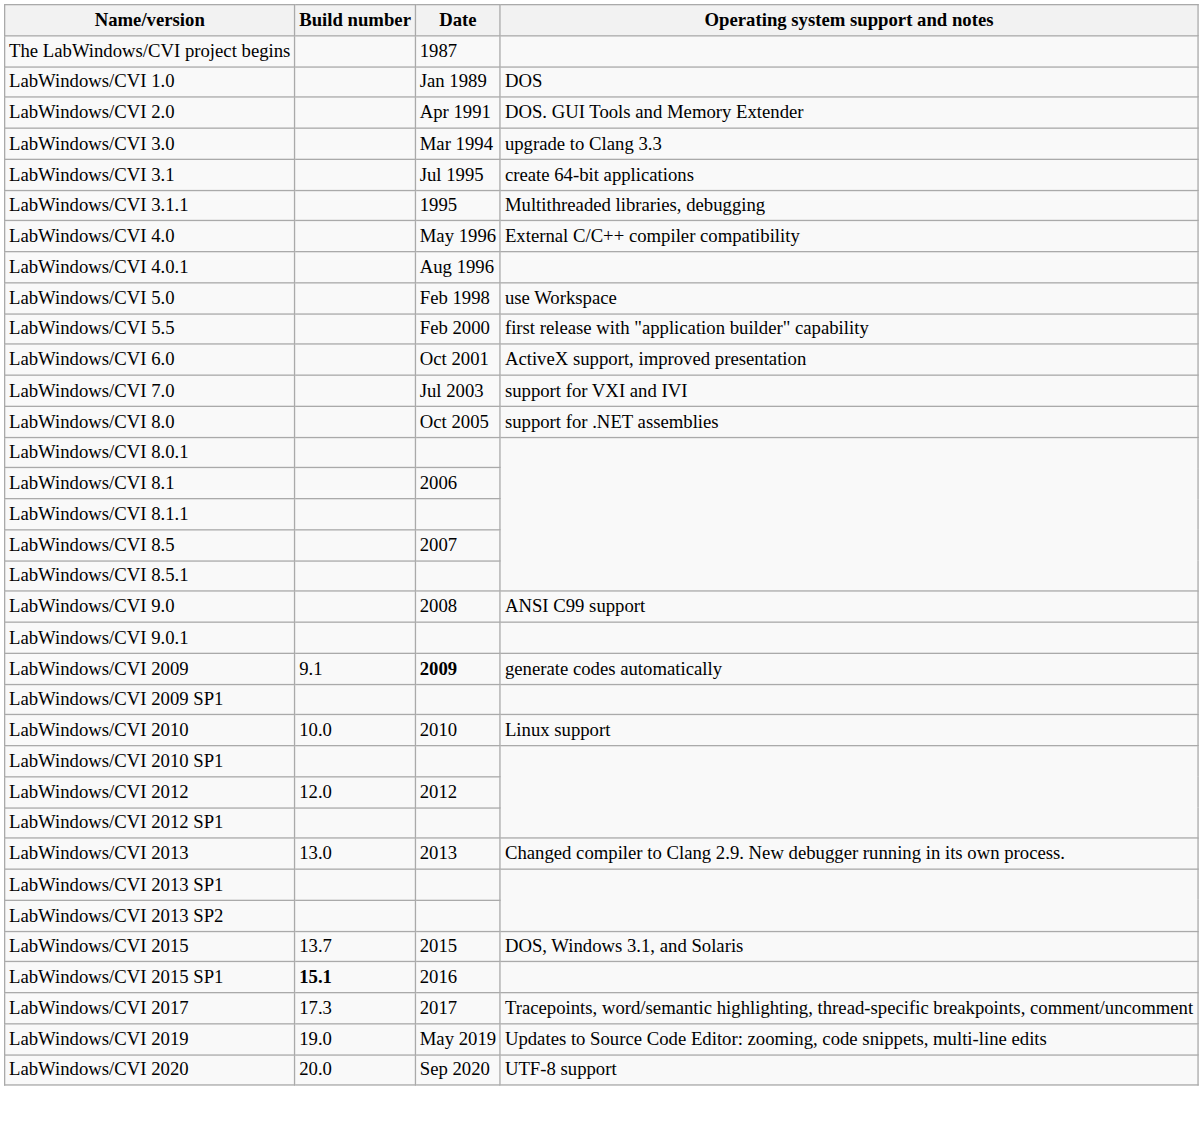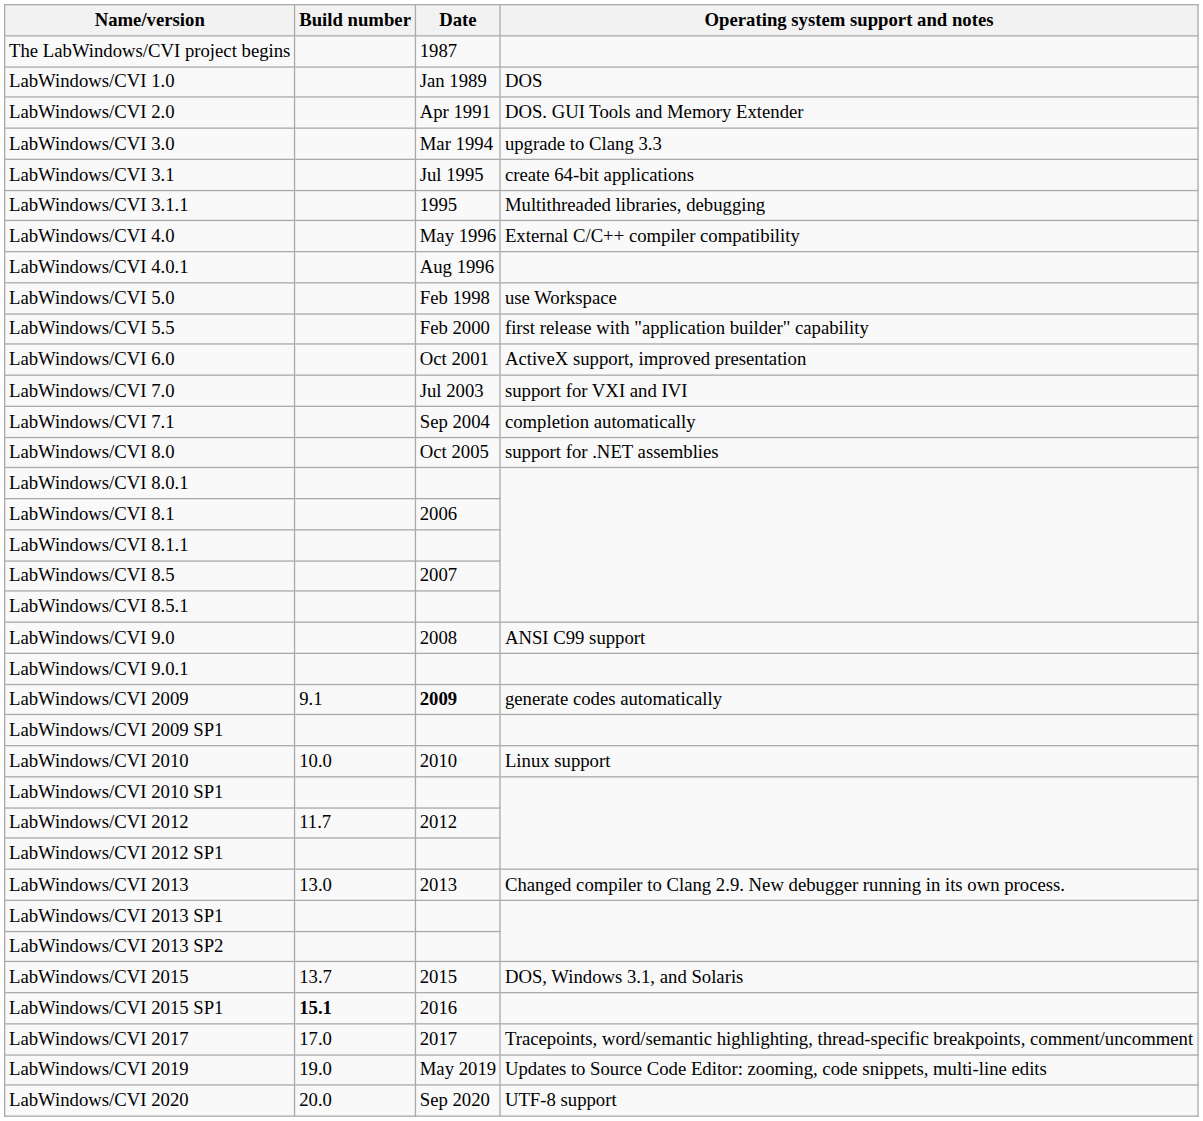+ row: LabWindows/CVI 7.1 | Sep 2004 | completion automatically
LabWindows/CVI 2012 | Build number: 12.0 -> 11.7
LabWindows/CVI 2017 | Build number: 17.3 -> 17.0
